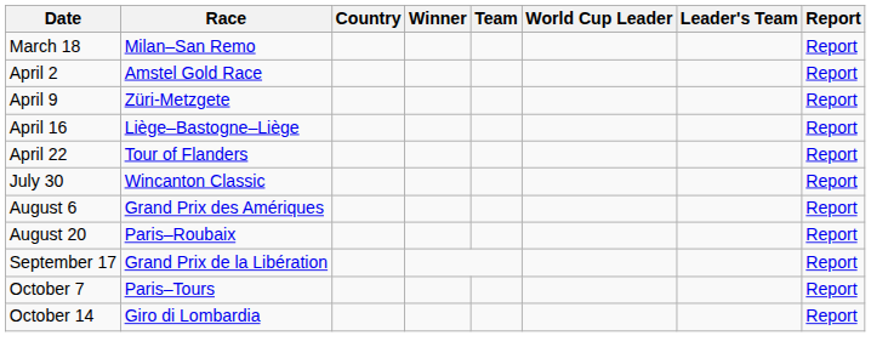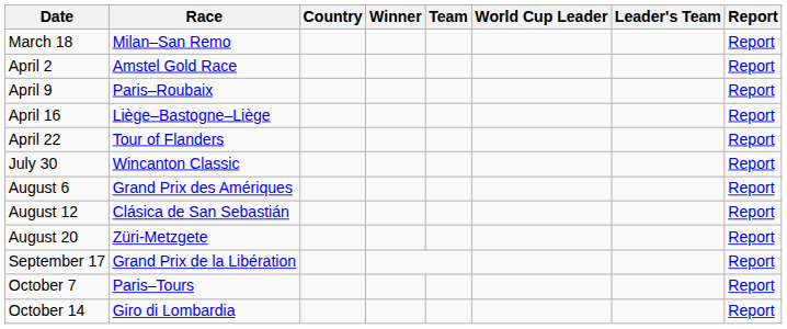April 9 | Race: Züri-Metzgete -> Paris–Roubaix
+ row: August 12 | Clásica de San Sebastián | Report
August 20 | Race: Paris–Roubaix -> Züri-Metzgete
